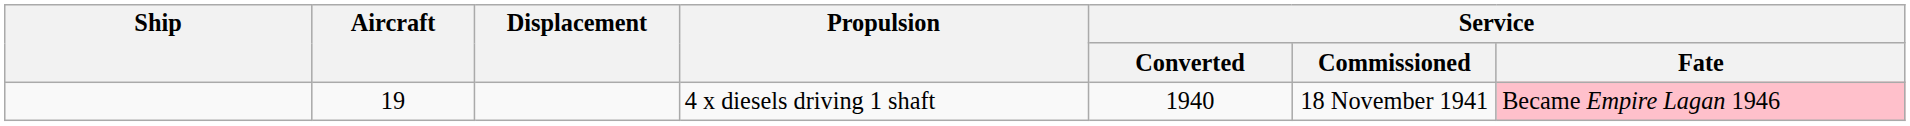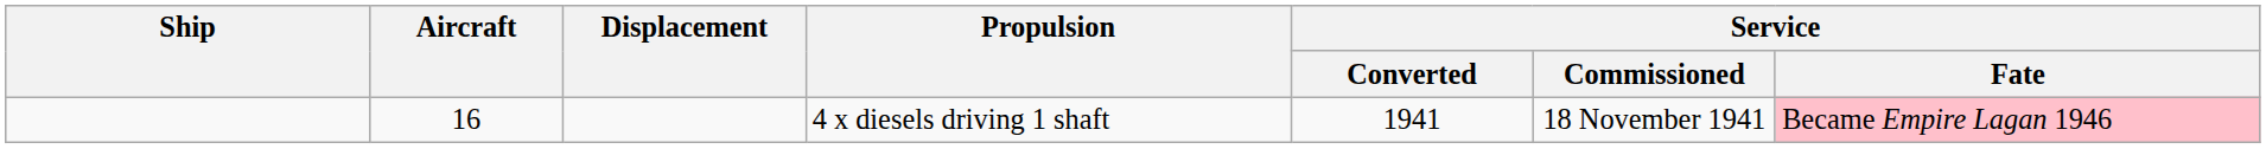4 x diesels driving 1 shaft | Aircraft: 19 -> 16
4 x diesels driving 1 shaft | Service / Converted: 1940 -> 1941
